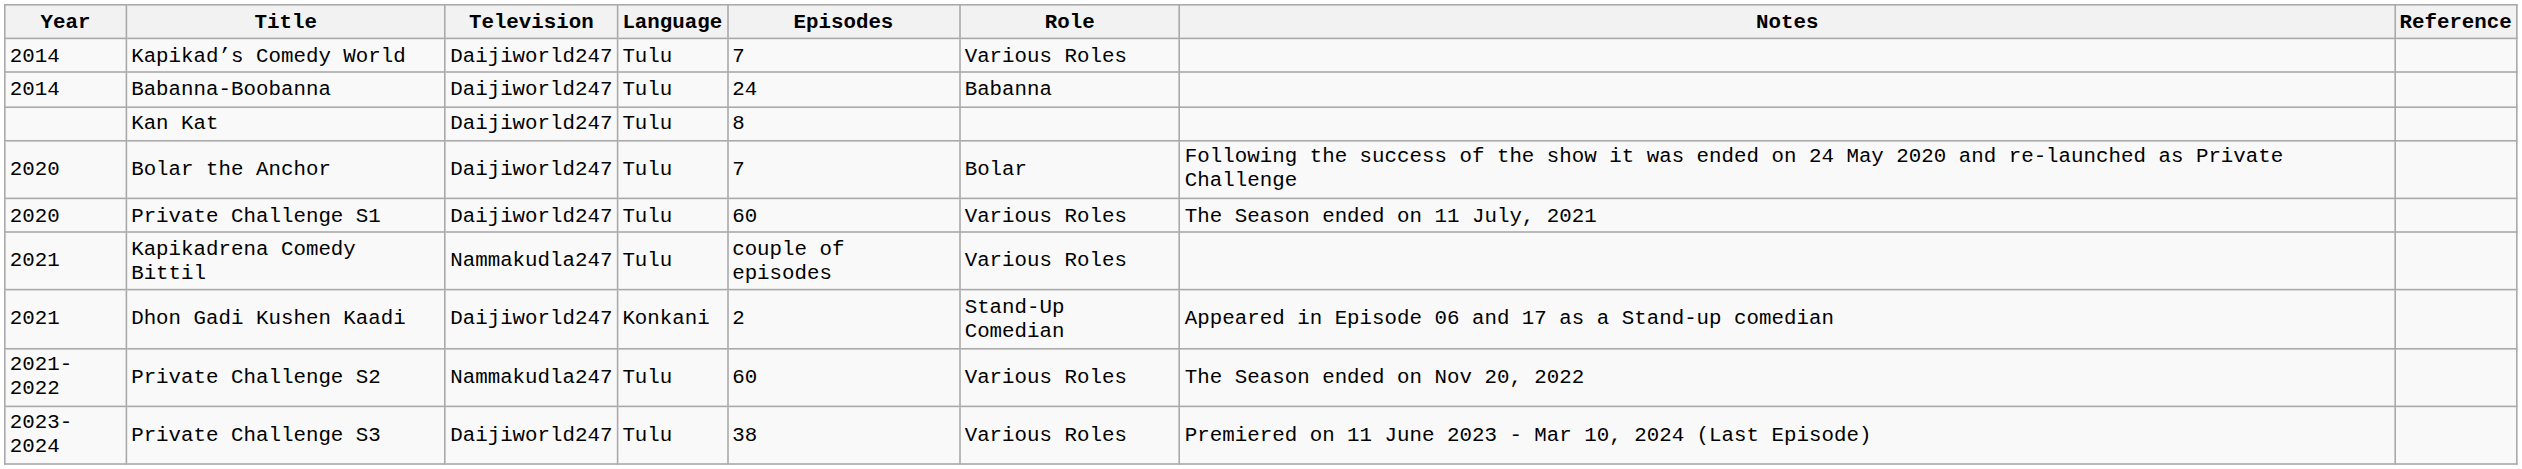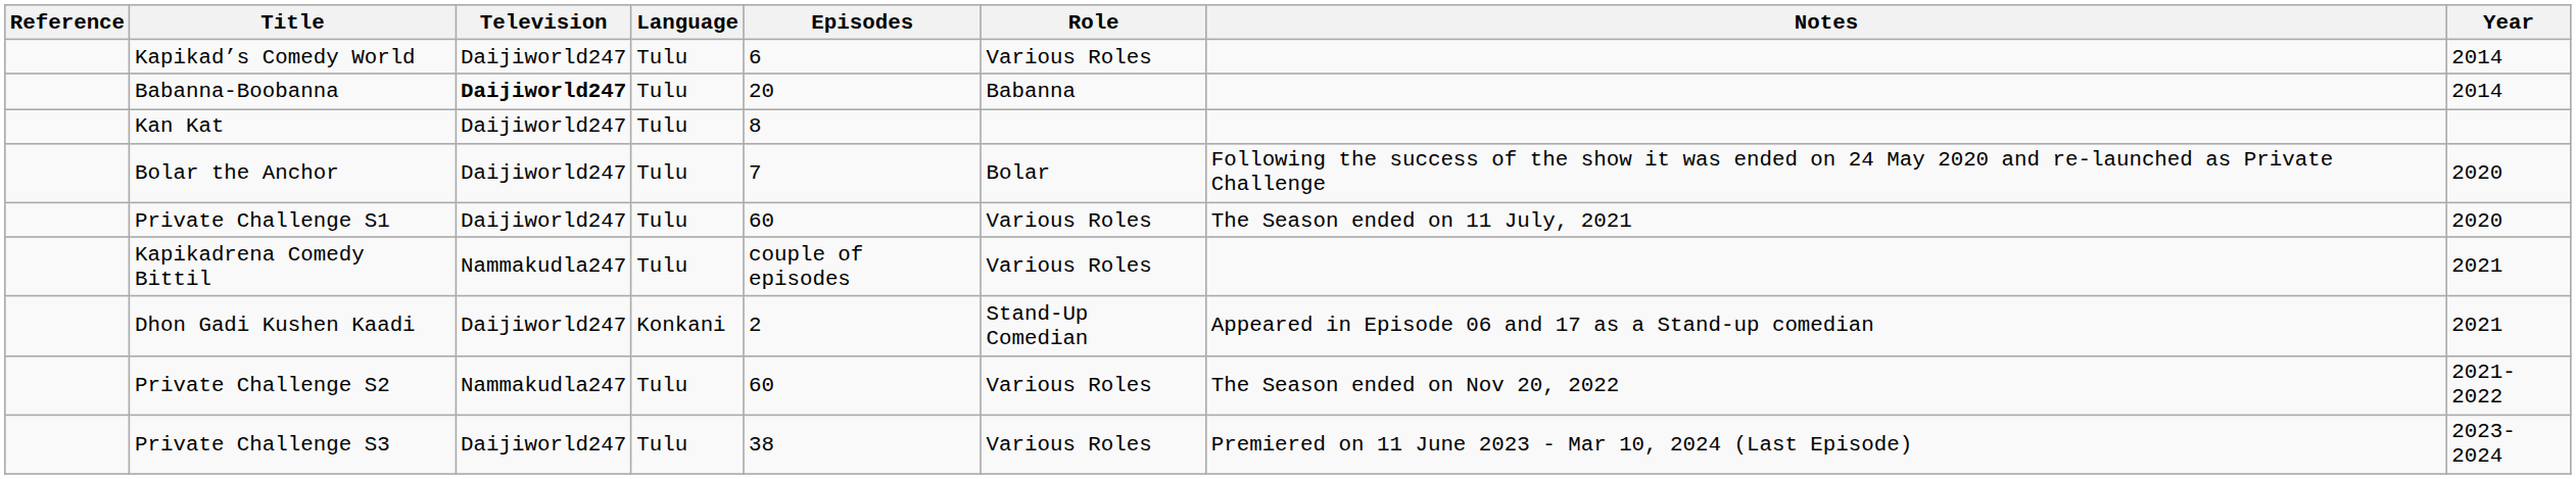columns swapped: Year <-> Reference
Kapikad’s Comedy World | Episodes: 7 -> 6
Babanna-Boobanna | Television: normal -> bold
Babanna-Boobanna | Episodes: 24 -> 20
